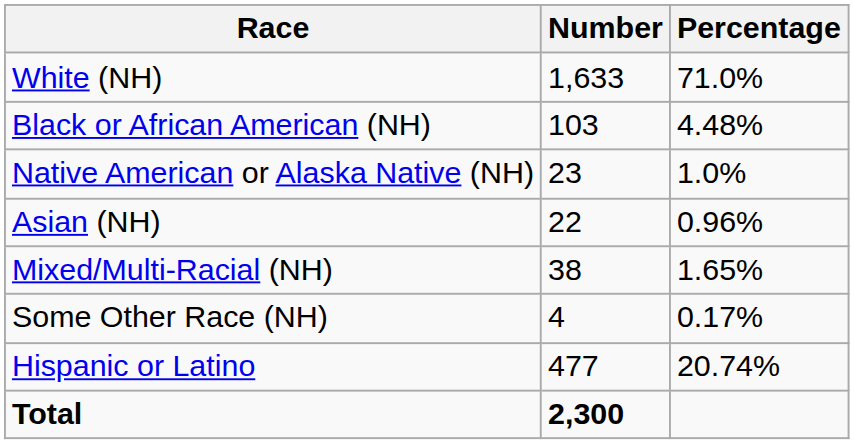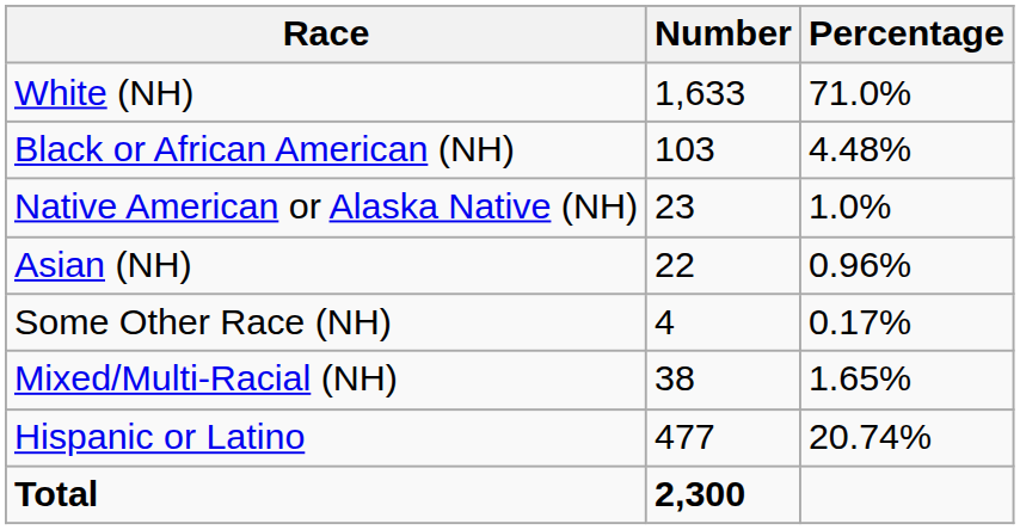rows swapped: Some Other Race (NH) <-> Mixed/Multi-Racial (NH)
